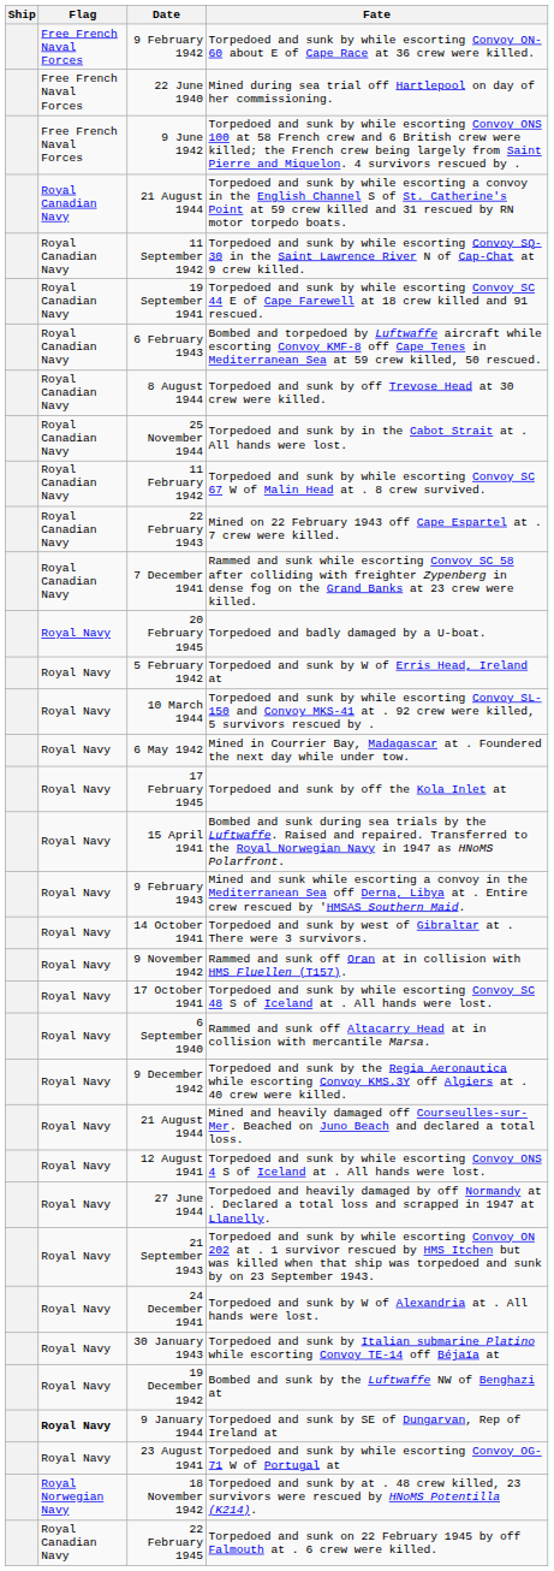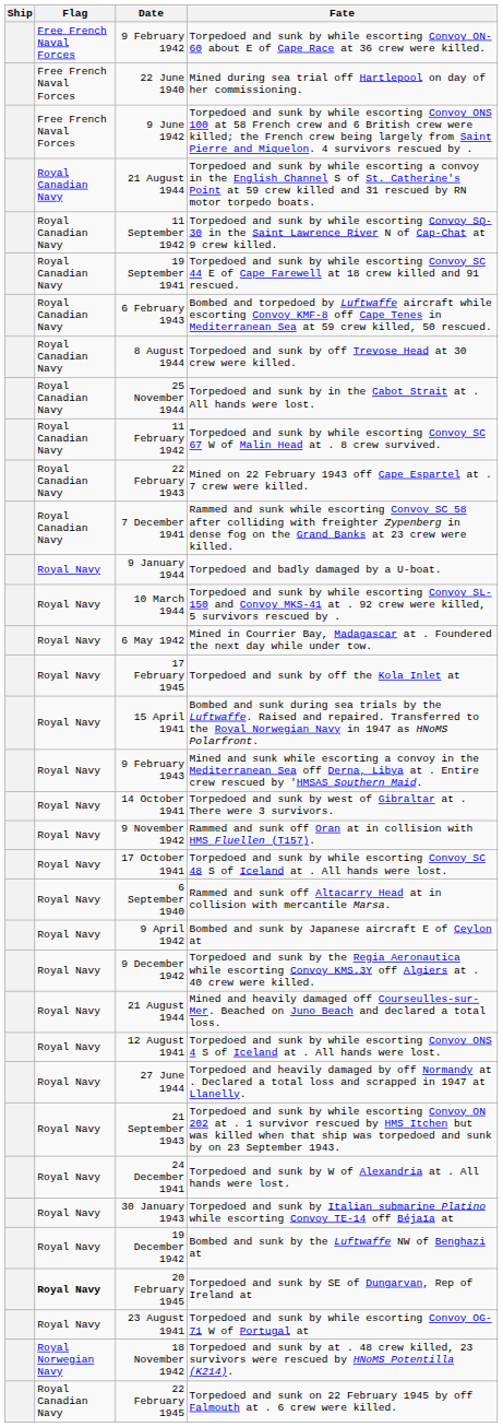Torpedoed and badly damaged by a U-boat. | Date: 20 February 1945 -> 9 January 1944
- row: Royal Navy | 5 February 1942 | Torpedoed and sunk by W of Erris Head, Ireland at
+ row: Royal Navy | 9 April 1942 | Bombed and sunk by Japanese aircraft E of Ceylon at
Torpedoed and sunk by SE of Dungarvan, Rep of Ireland at | Date: 9 January 1944 -> 20 February 1945
